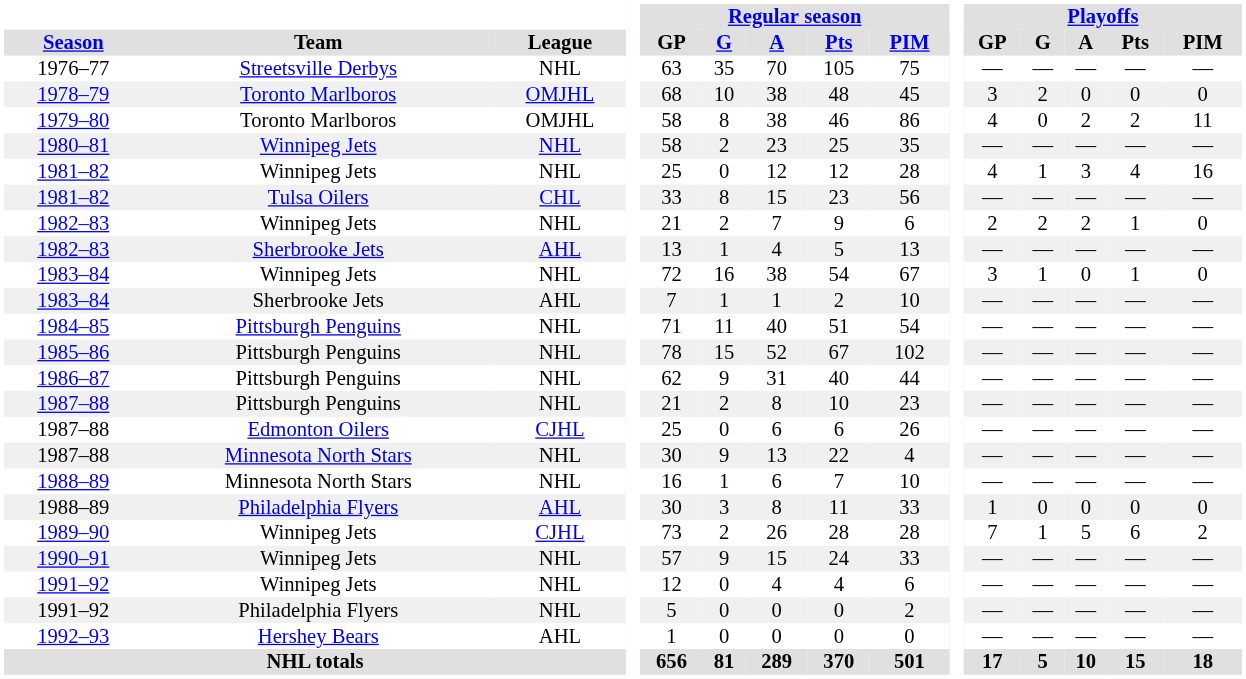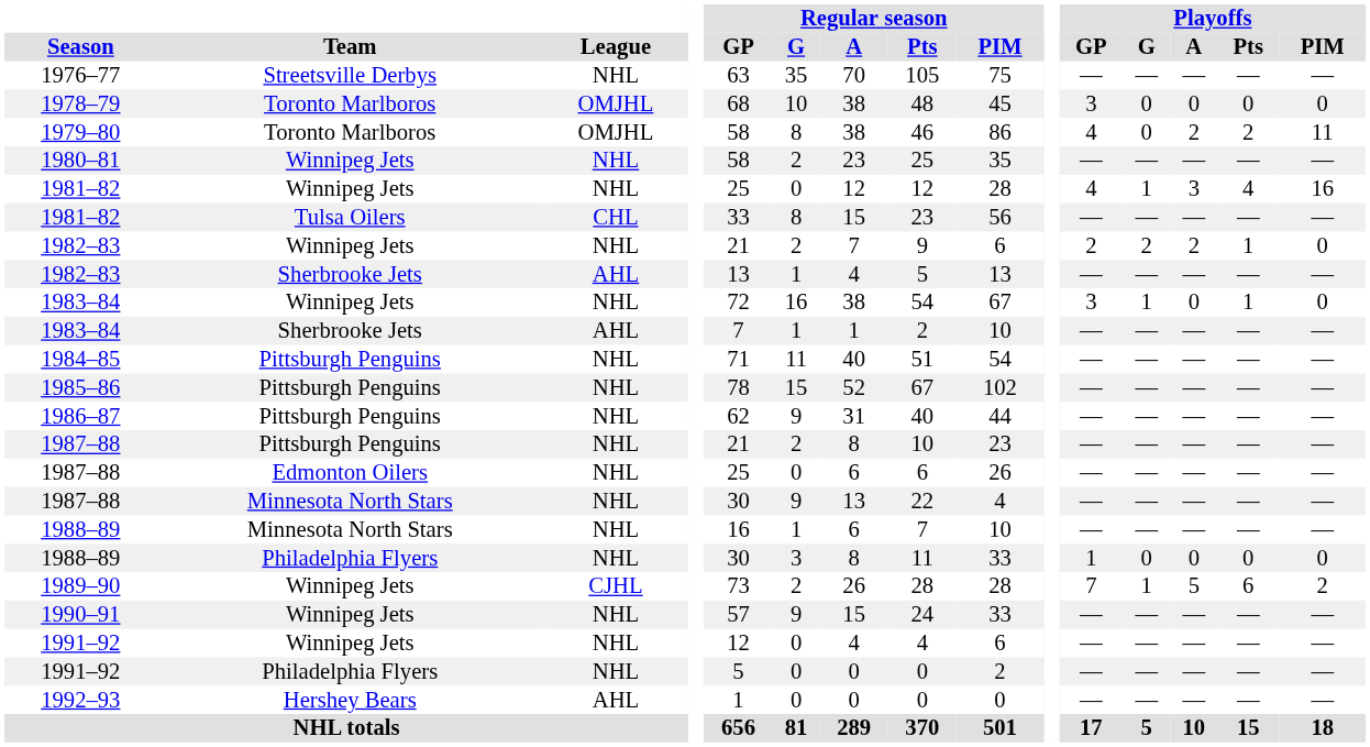1978–79 | Playoffs / G: 2 -> 0
1987–88 / Edmonton Oilers | League: CJHL -> NHL
1988–89 / Philadelphia Flyers | League: AHL -> NHL
